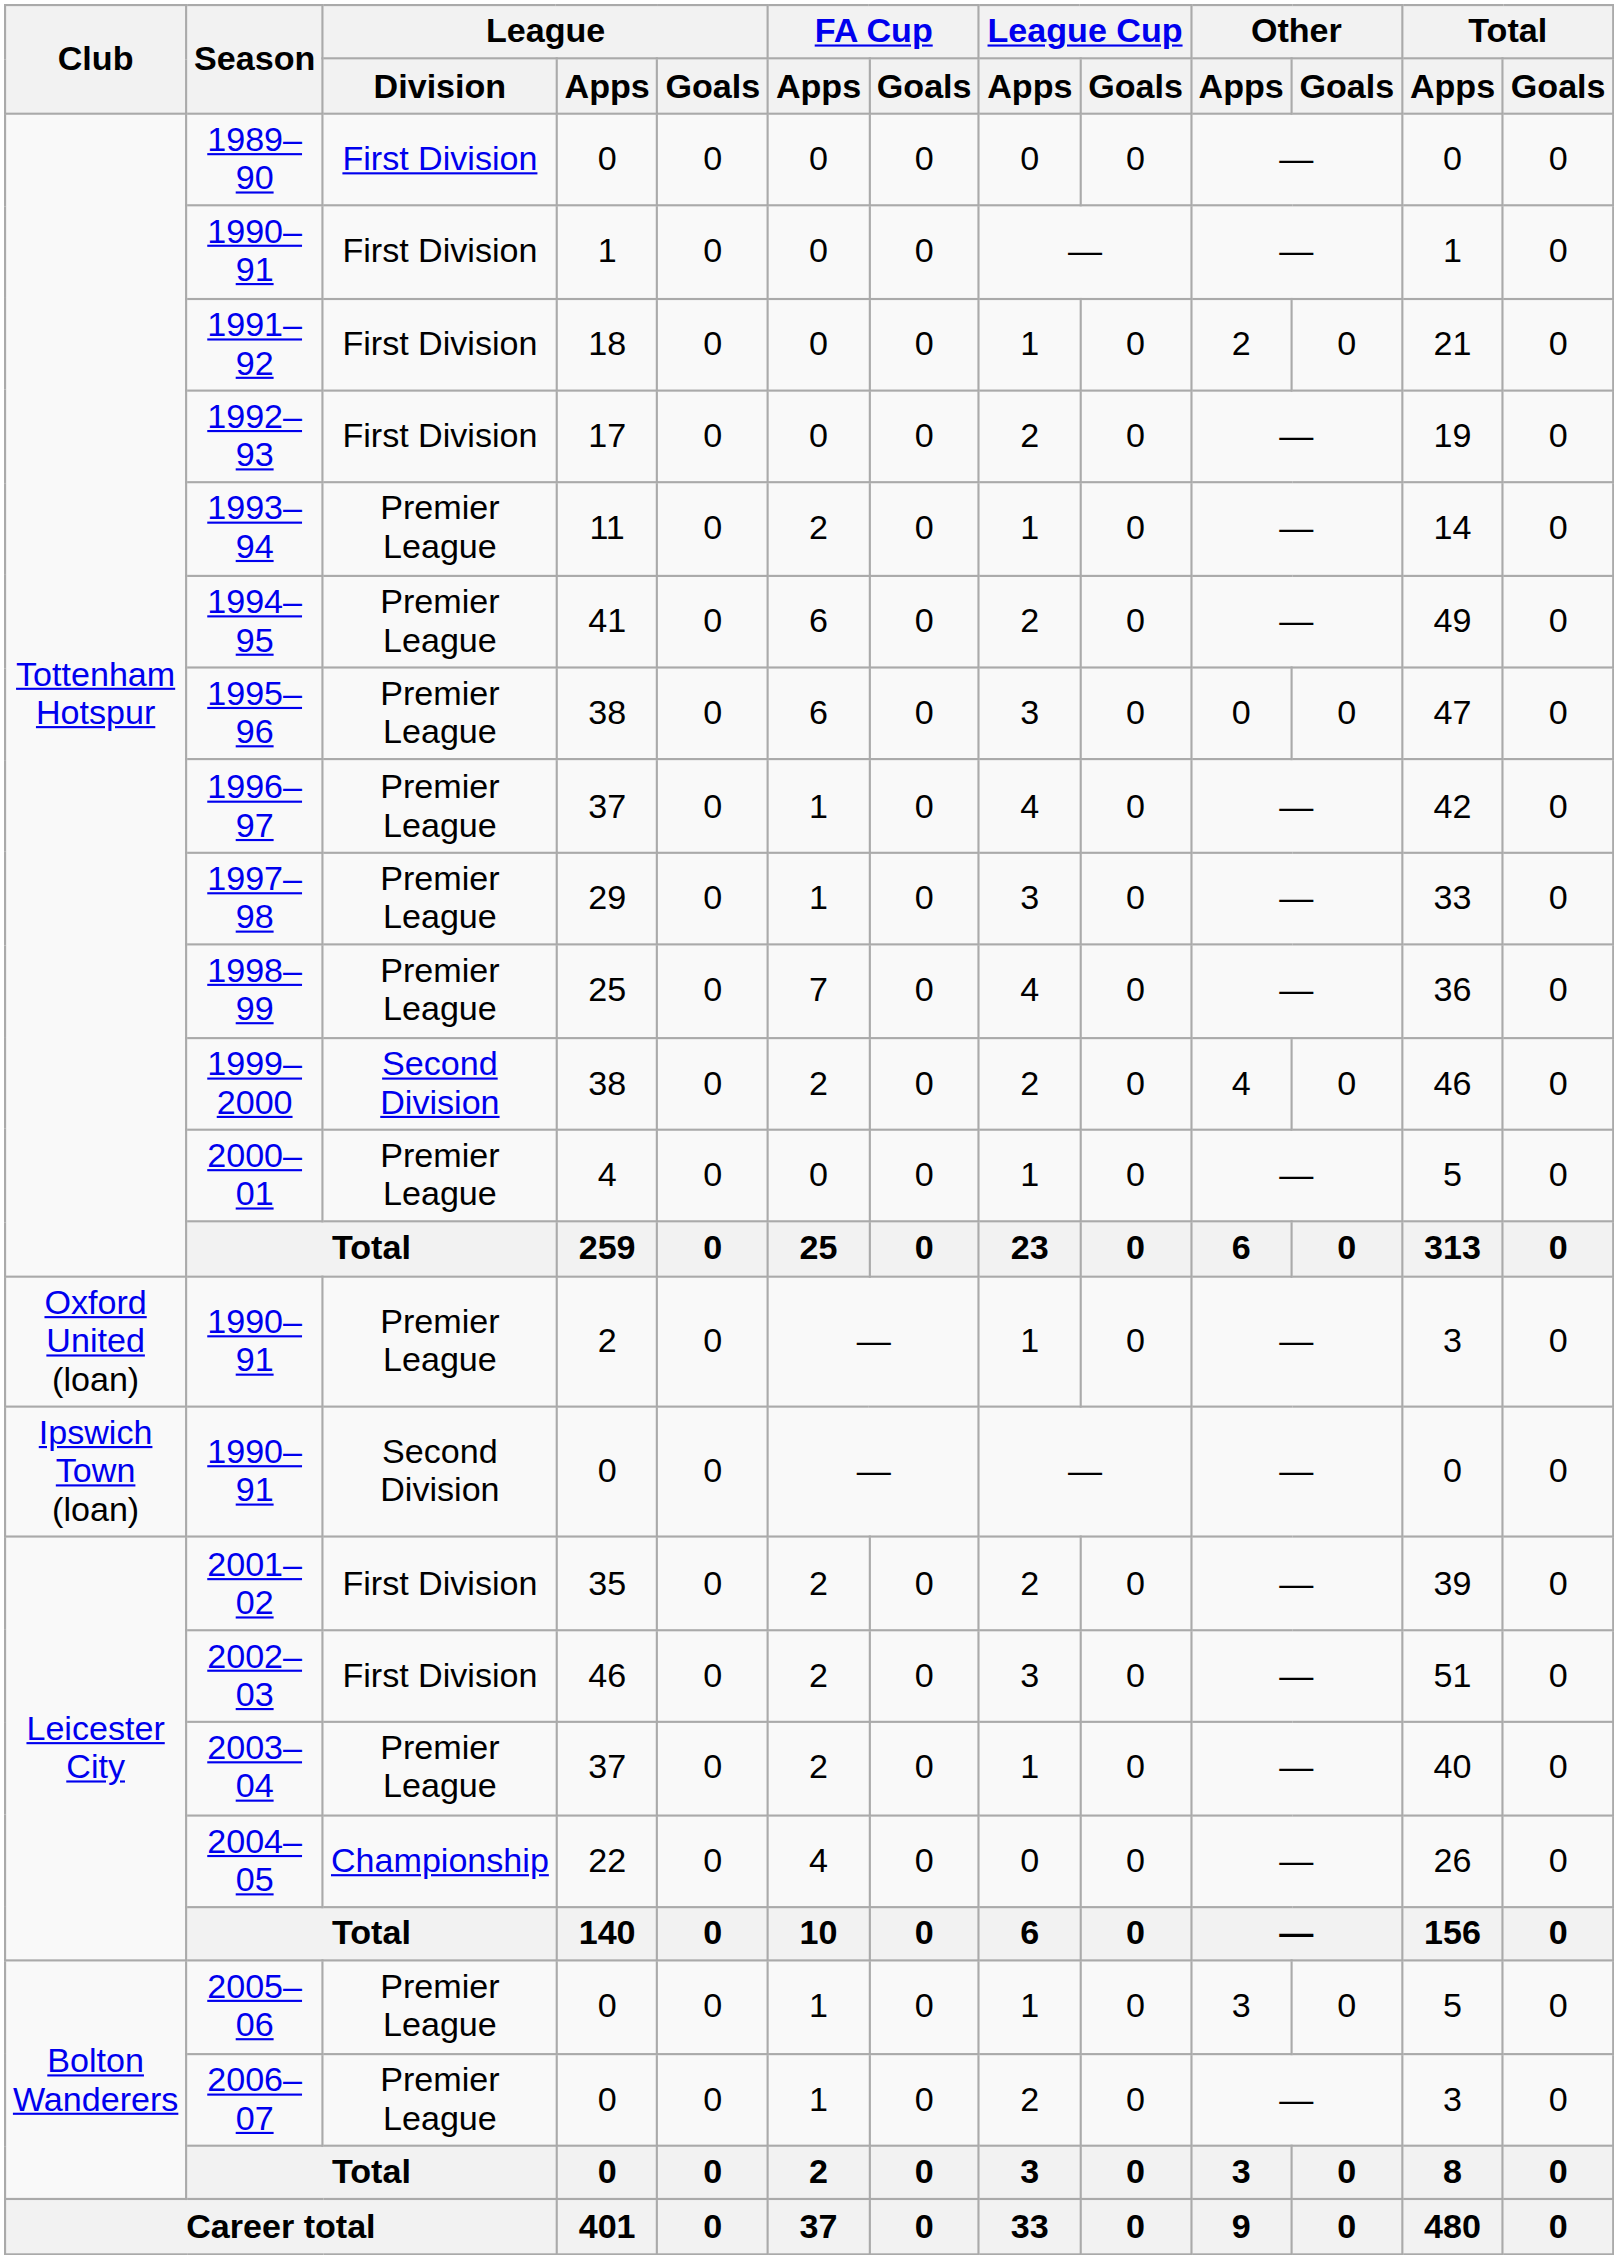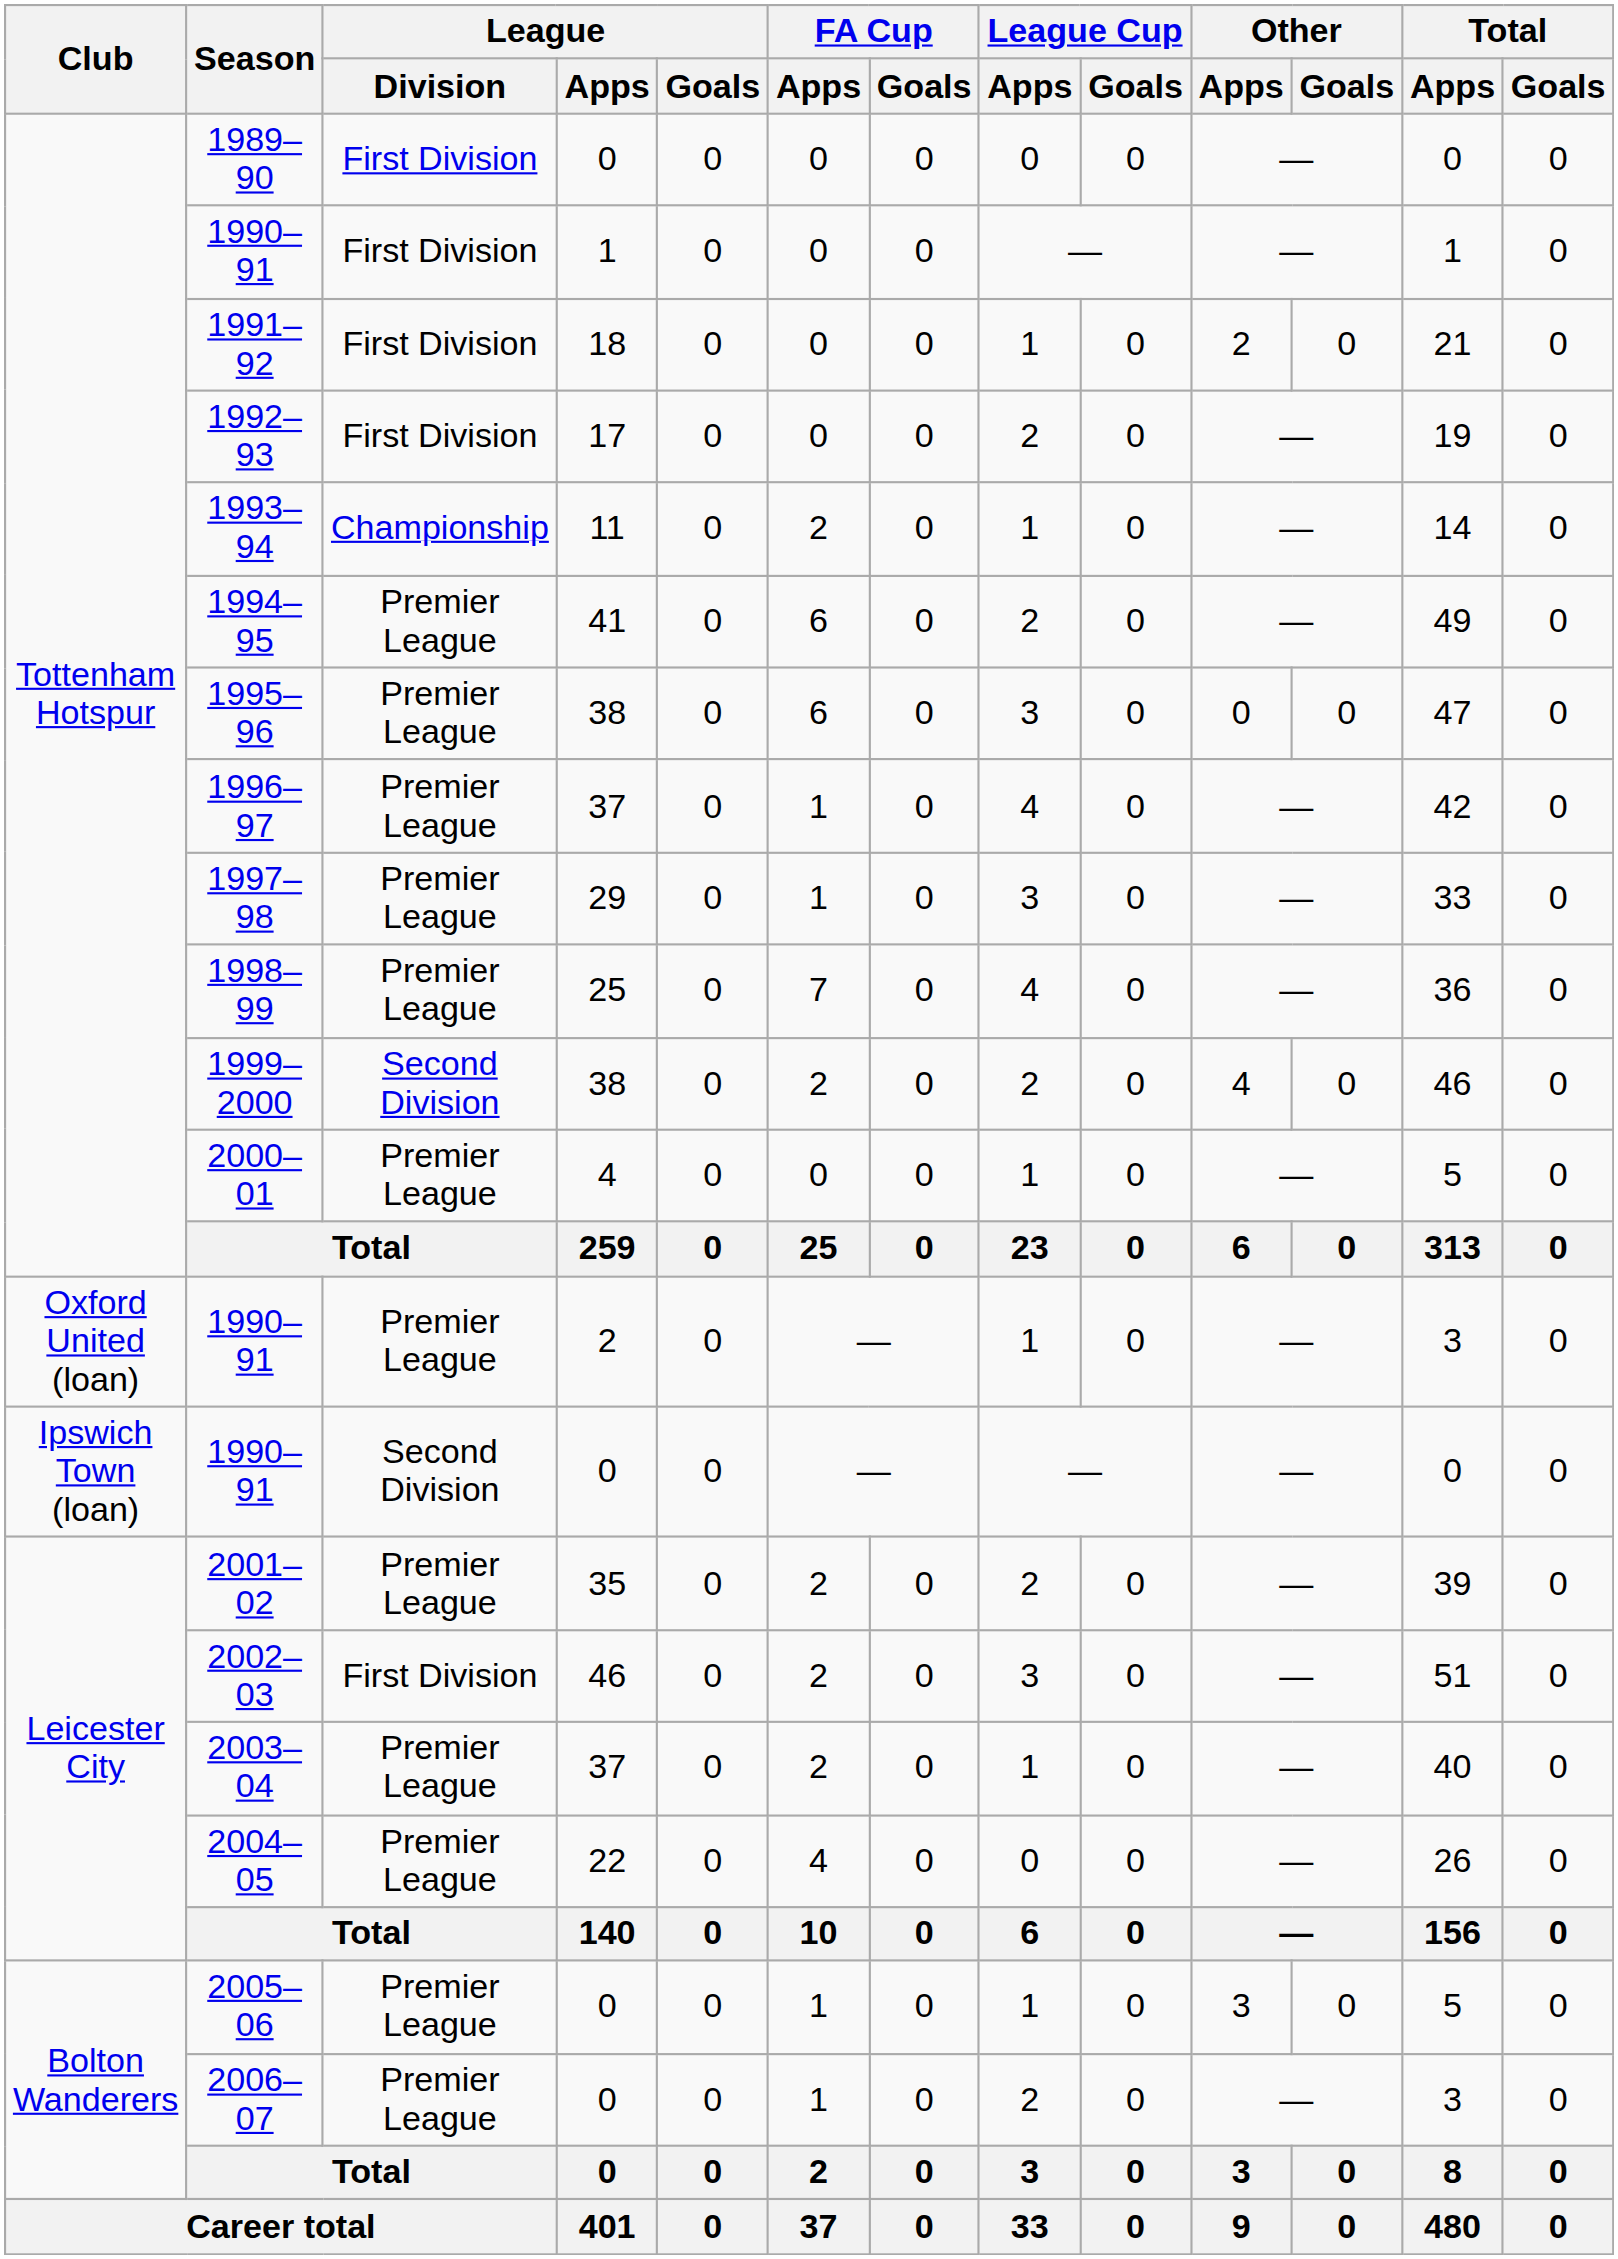1993–94 | League / Division: Premier League -> Championship
2001–02 | League / Division: First Division -> Premier League
2004–05 | League / Division: Championship -> Premier League
